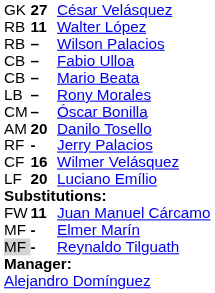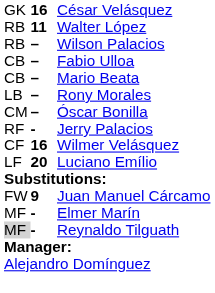César Velásquez | column 2: 27 -> 16
- row: AM | 20 | Danilo Tosello
Juan Manuel Cárcamo | column 2: 11 -> 9
